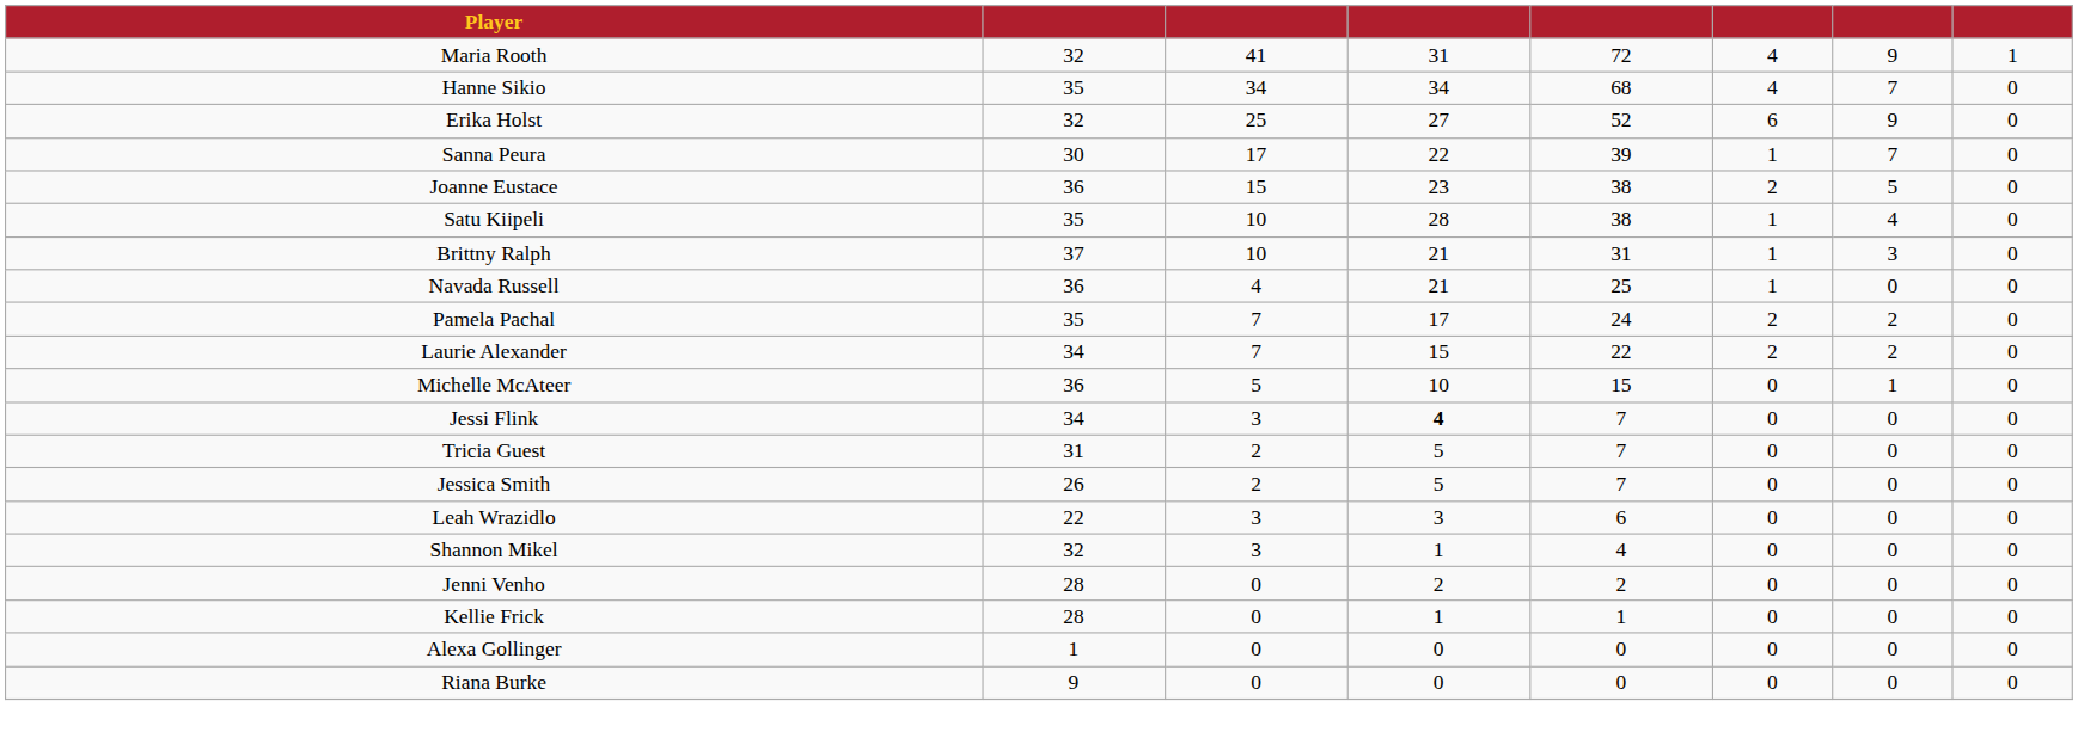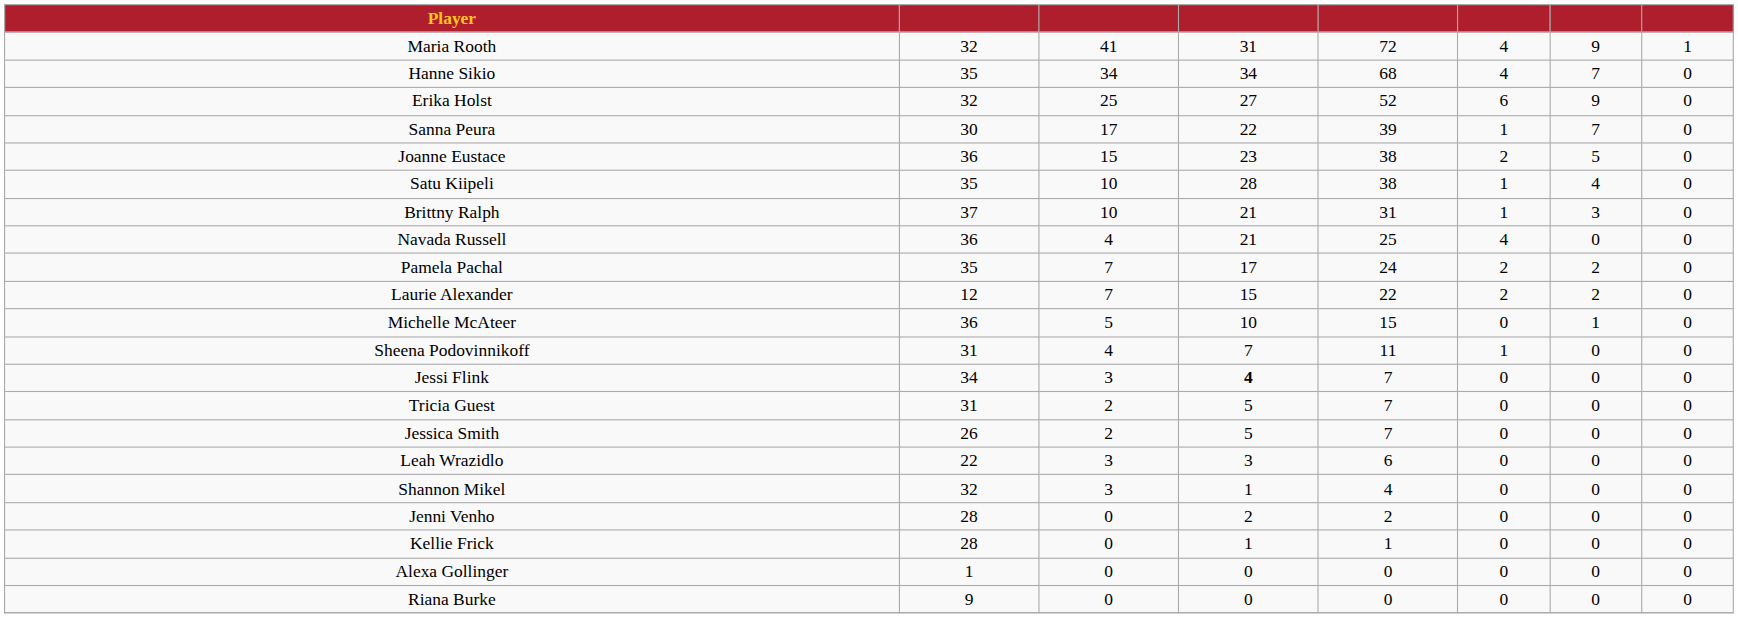Navada Russell | column 6: 1 -> 4
Laurie Alexander | column 2: 34 -> 12
+ row: Sheena Podovinnikoff | 31 | 4 | 7 | 11 | 1 | 0 | 0
